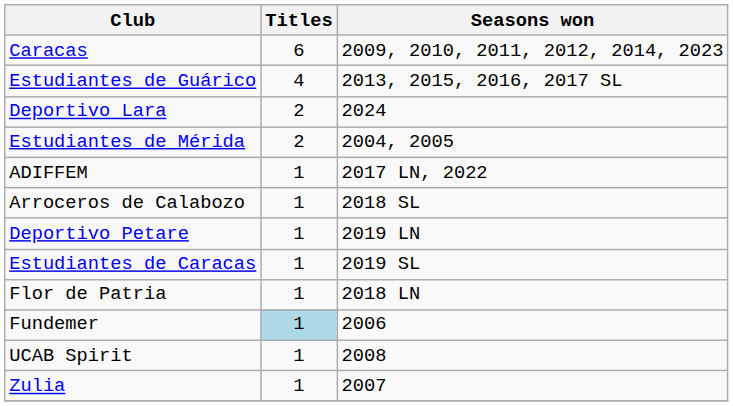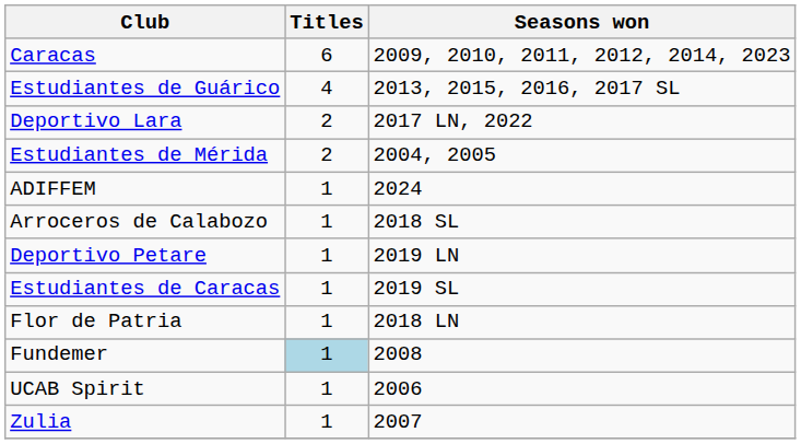Deportivo Lara | Seasons won: 2024 -> 2017 LN, 2022
ADIFFEM | Seasons won: 2017 LN, 2022 -> 2024
Fundemer | Seasons won: 2006 -> 2008
UCAB Spirit | Seasons won: 2008 -> 2006
